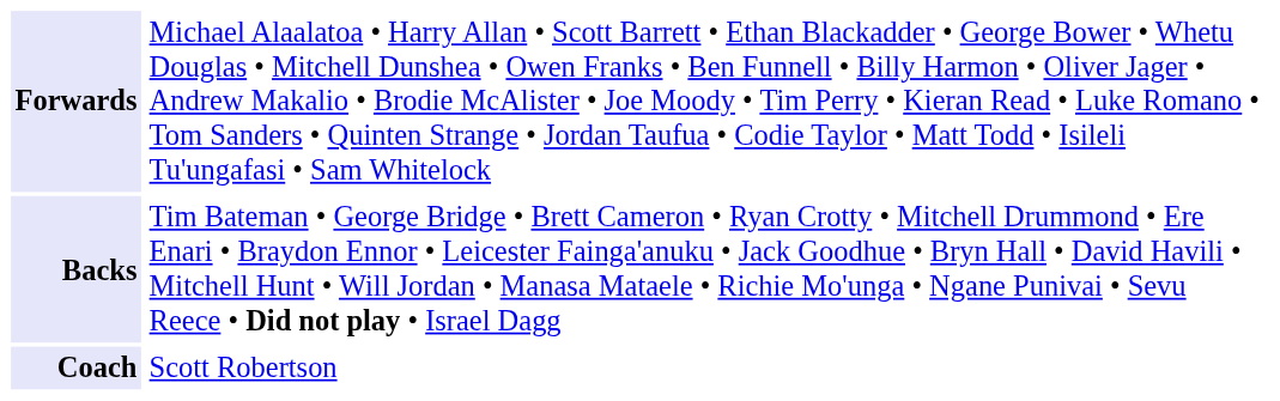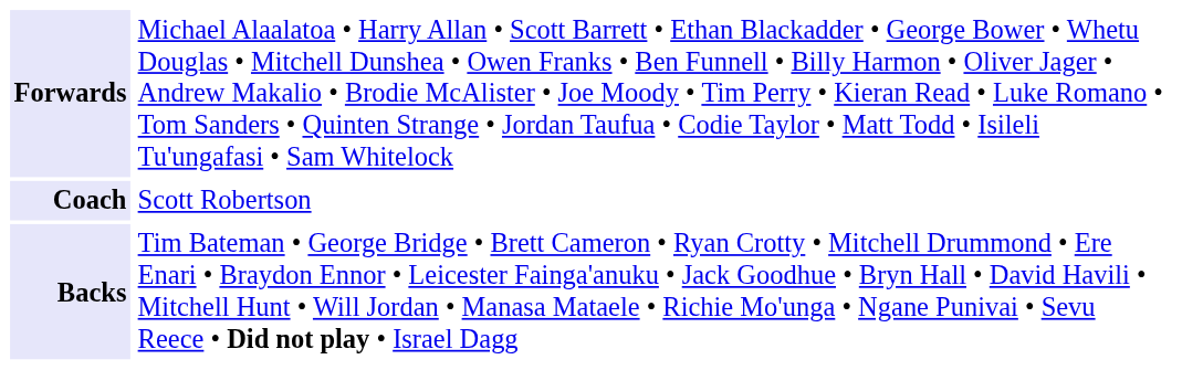rows swapped: Backs <-> Coach
